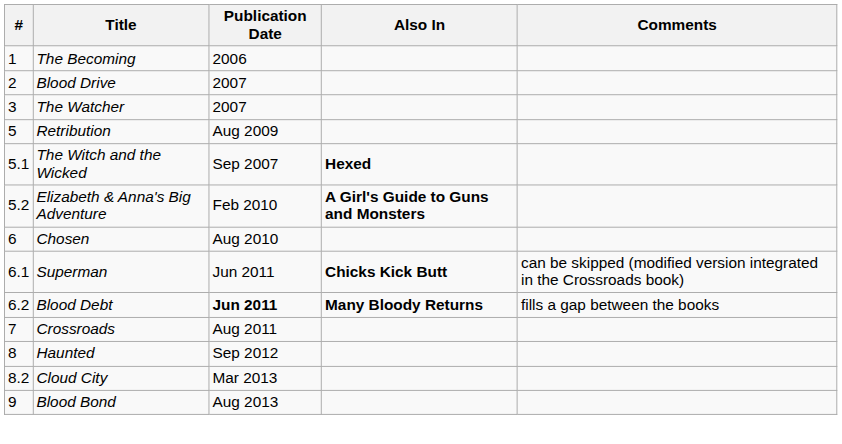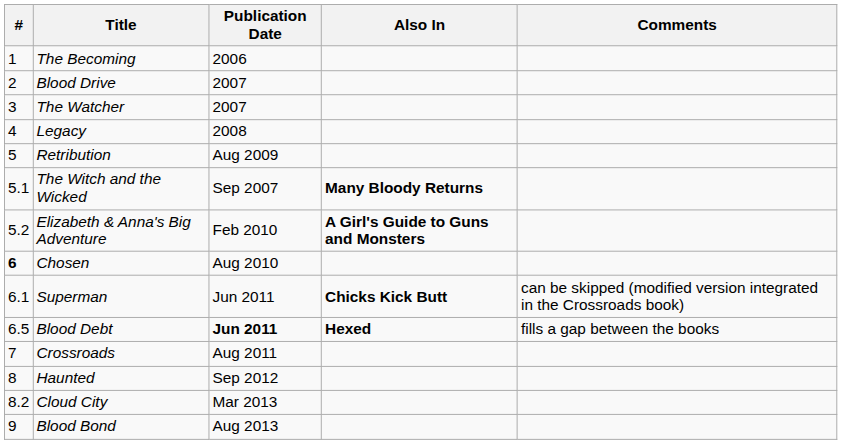+ row: 4 | Legacy | 2008
The Witch and the Wicked | Also In: Hexed -> Many Bloody Returns
Chosen | #: normal -> bold
Blood Debt | #: 6.2 -> 6.5
Blood Debt | Also In: Many Bloody Returns -> Hexed
